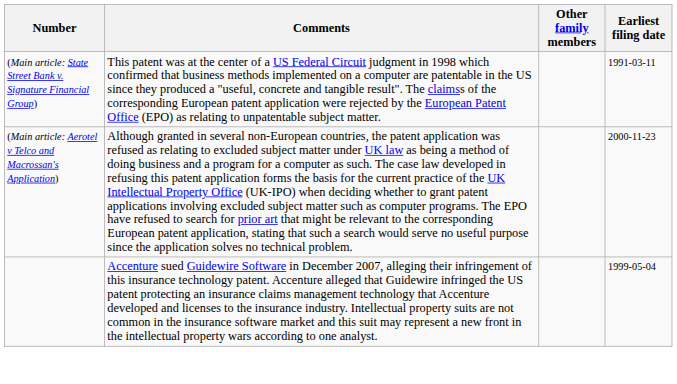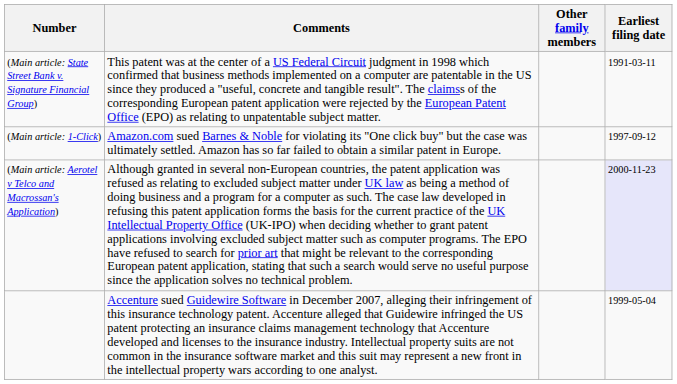+ row: (Main article: 1-Click) | Amazon.com sued Barnes & Noble for violating its "One click buy" but the case was ultimately settled. Amazon has so far failed to obtain a similar patent in Europe. | 1997-09-12
(Main article: Aerotel v Telco and Macrossan's Application) | Earliest filing date: no background -> lavender background
